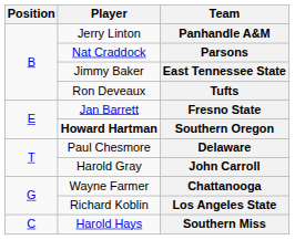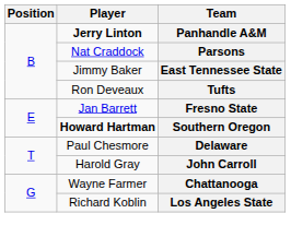Panhandle A&M | Player: normal -> bold
- row: C | Harold Hays | Southern Miss
